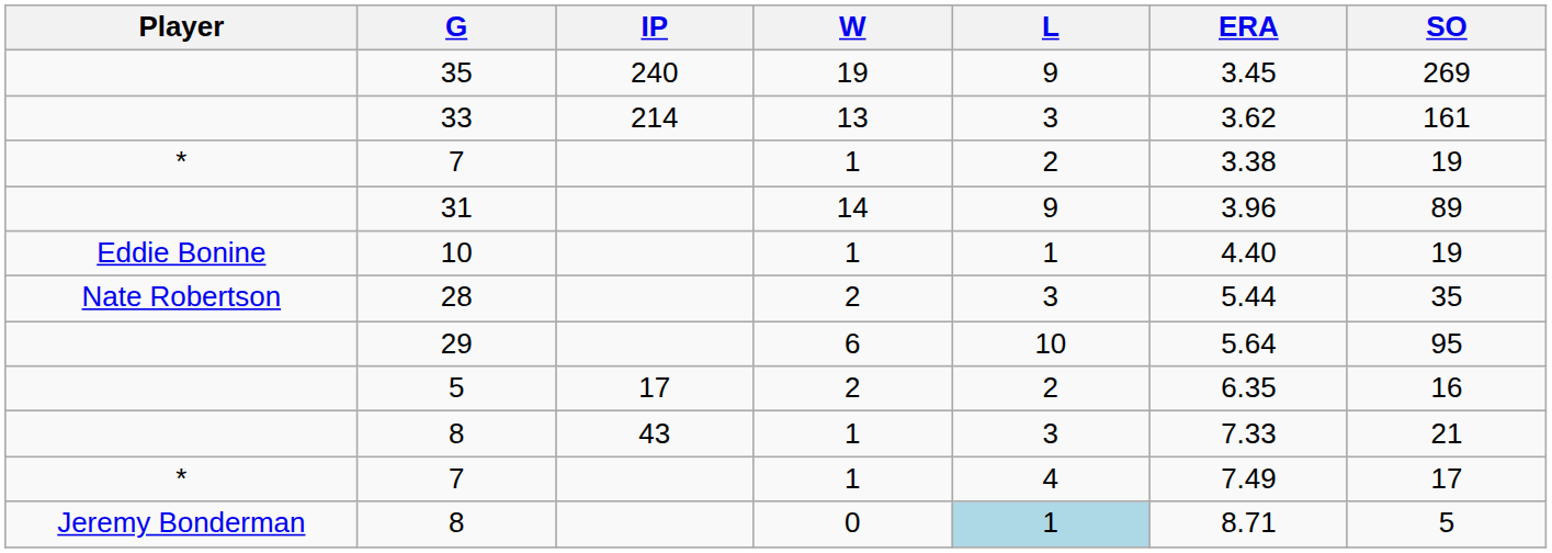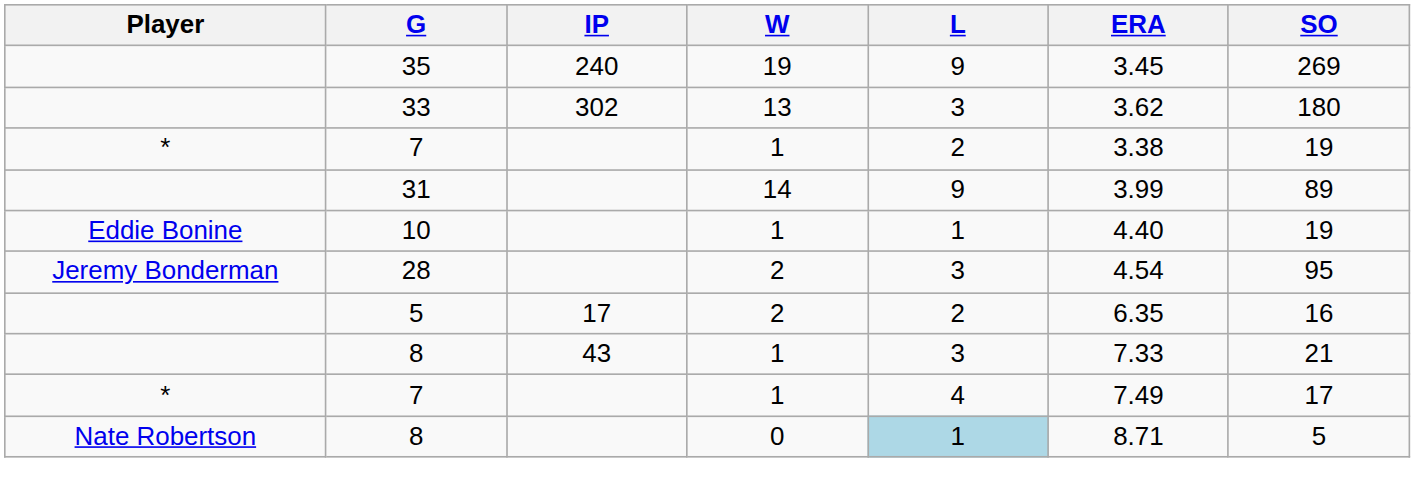33 | IP: 214 -> 302
33 | SO: 161 -> 180
31 | ERA: 3.96 -> 3.99
28 | Player: Nate Robertson -> Jeremy Bonderman
28 | ERA: 5.44 -> 4.54
28 | SO: 35 -> 95
- row: 29 | 6 | 10 | 5.64 | 95
8 / 0 | Player: Jeremy Bonderman -> Nate Robertson
